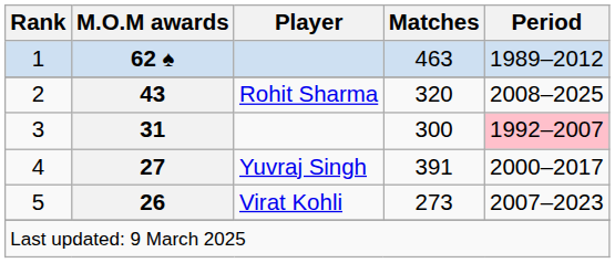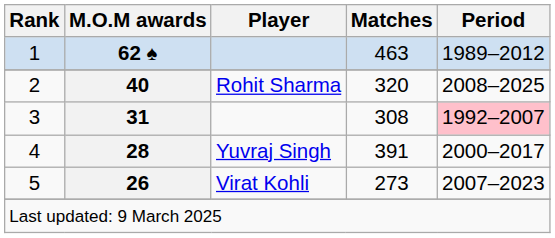2 | M.O.M awards: 43 -> 40
3 | Matches: 300 -> 308
4 | M.O.M awards: 27 -> 28
